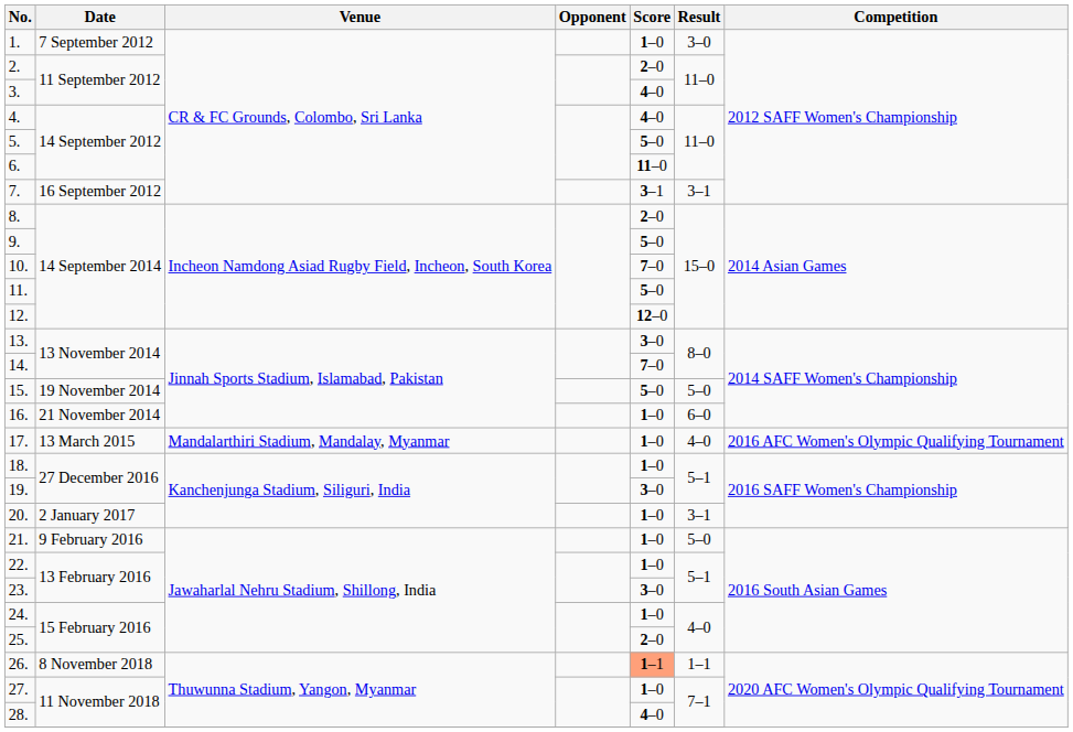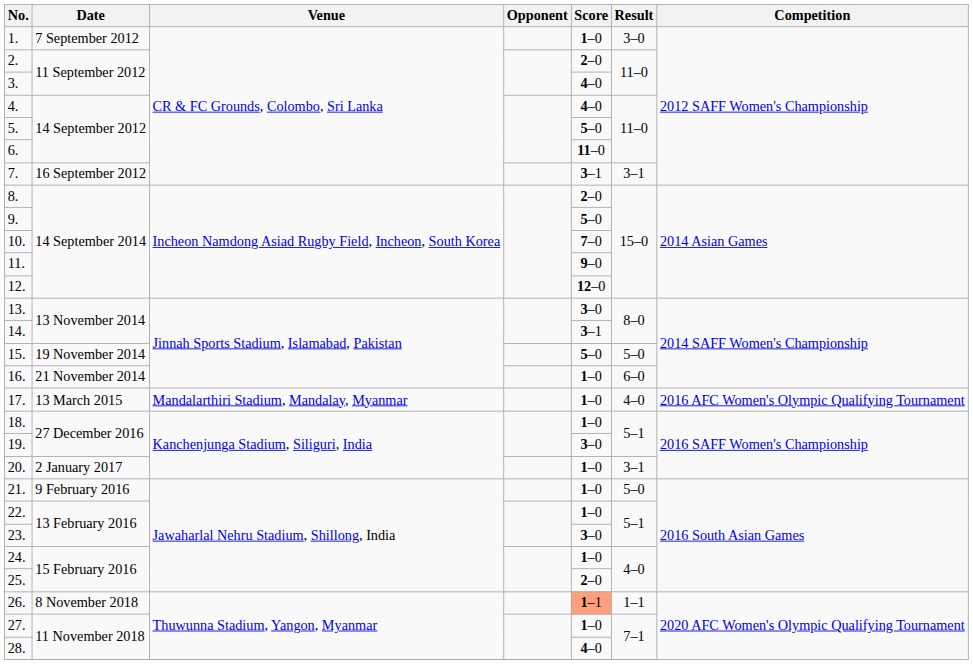11. | Score: 5–0 -> 9–0
14. | Score: 7–0 -> 3–1
